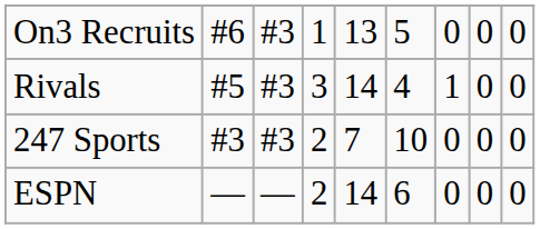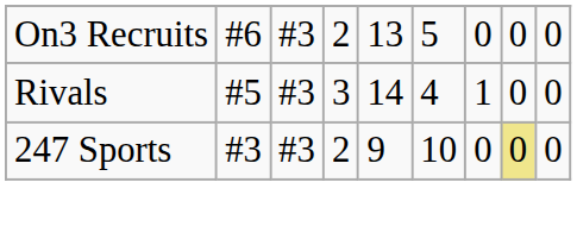On3 Recruits | column 4: 1 -> 2
247 Sports | column 5: 7 -> 9
247 Sports | column 8: no background -> khaki background
- row: ESPN | — | — | 2 | 14 | 6 | 0 | 0 | 0
